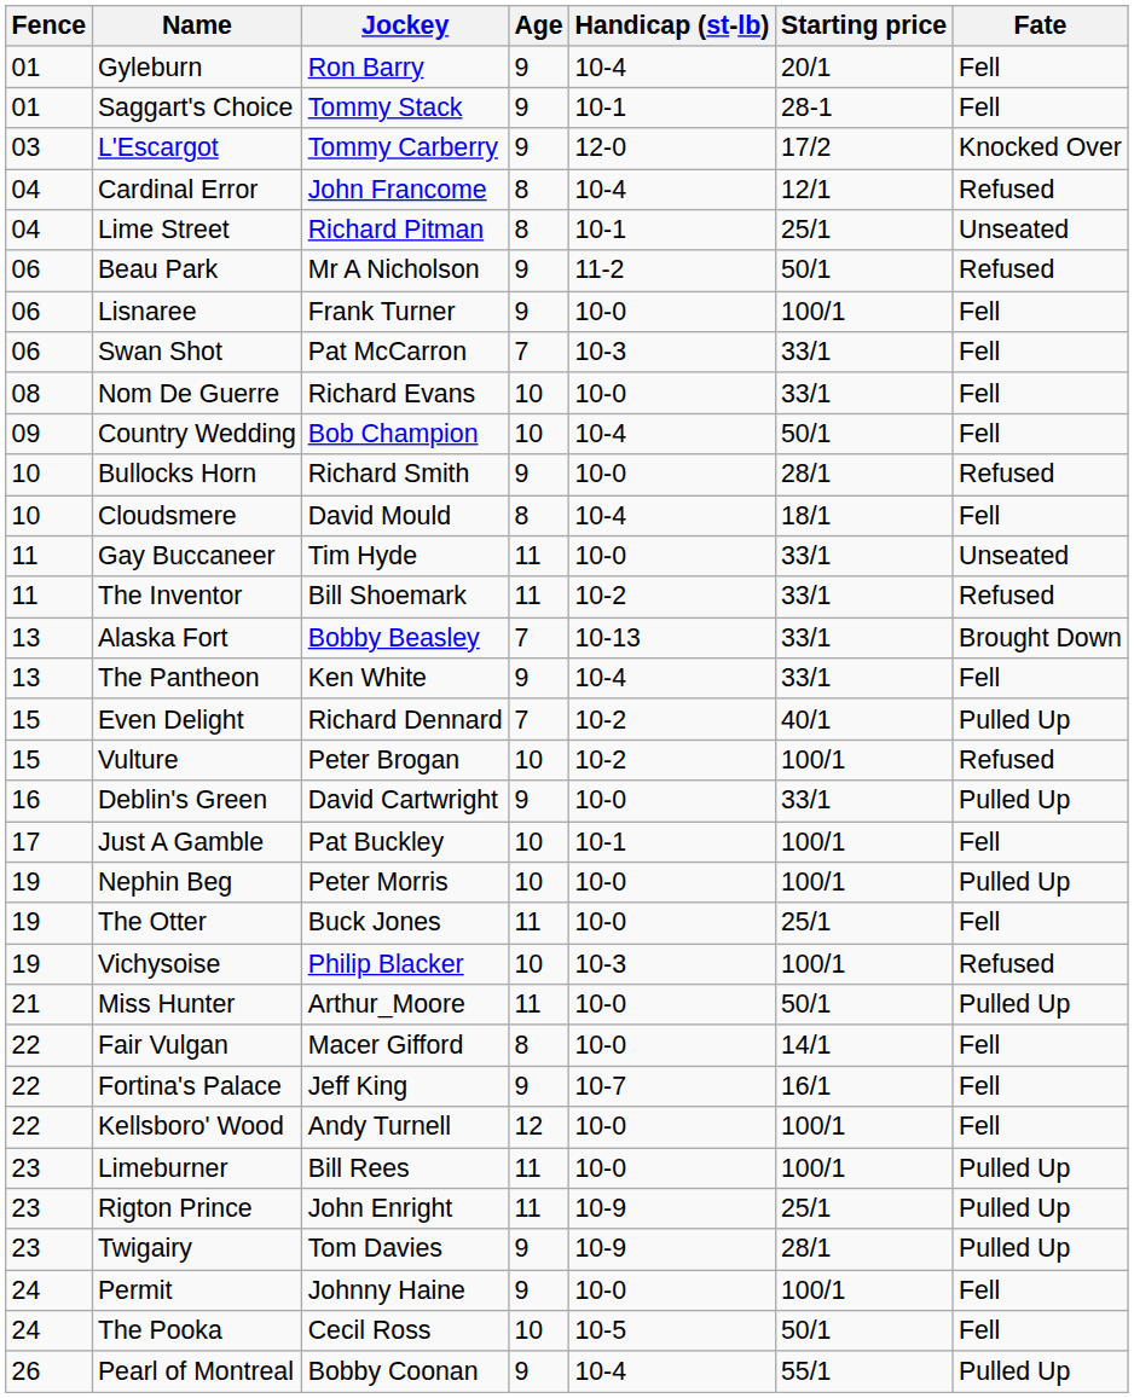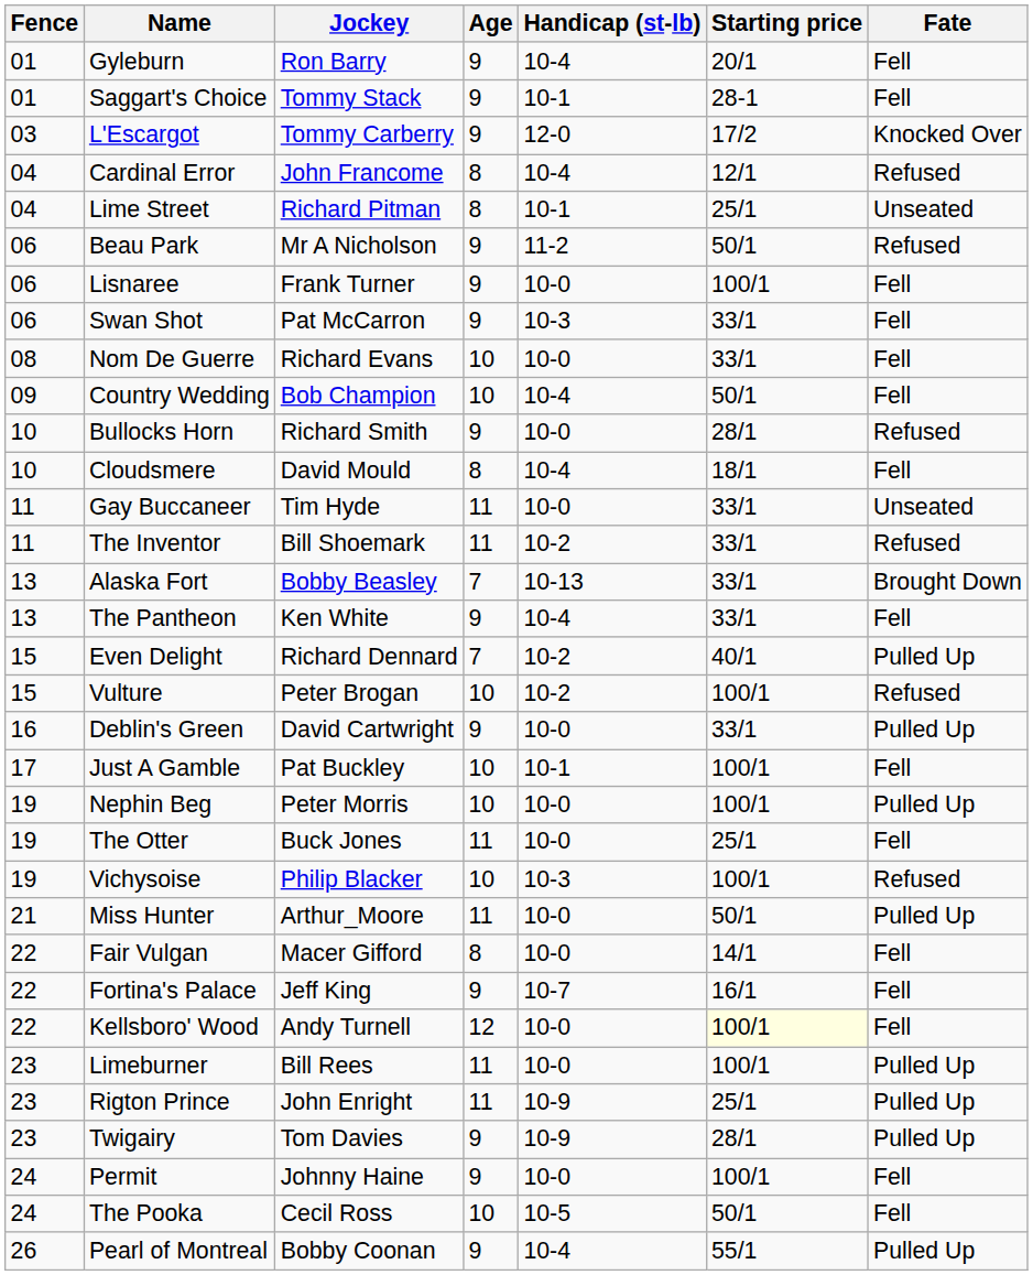Swan Shot | Age: 7 -> 9
Kellsboro' Wood | Starting price: no background -> lightyellow background
